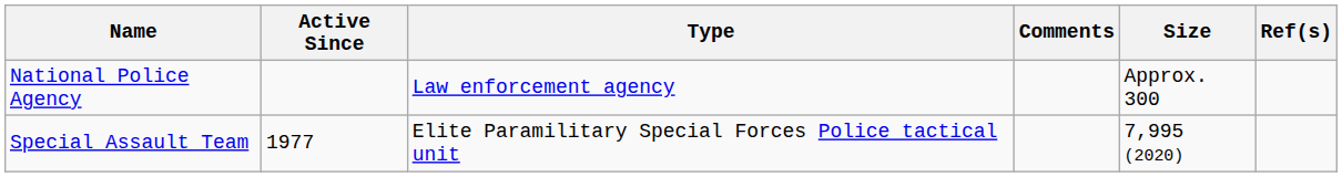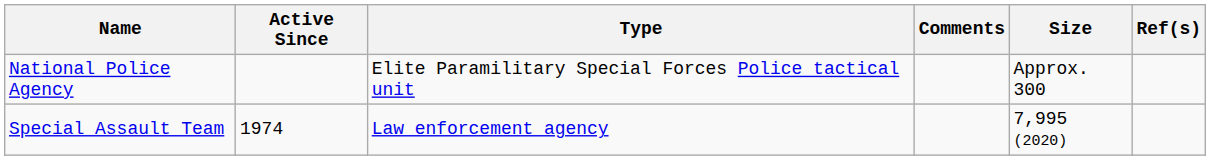National Police Agency | Type: Law enforcement agency -> Elite Paramilitary Special Forces Police tactical unit
Special Assault Team | Active Since: 1977 -> 1974
Special Assault Team | Type: Elite Paramilitary Special Forces Police tactical unit -> Law enforcement agency
